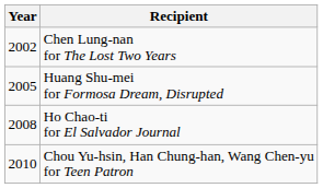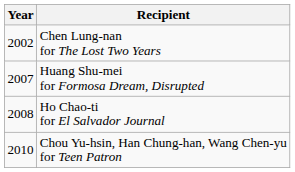Huang Shu-mei for Formosa Dream, Disrupted | Year: 2005 -> 2007
